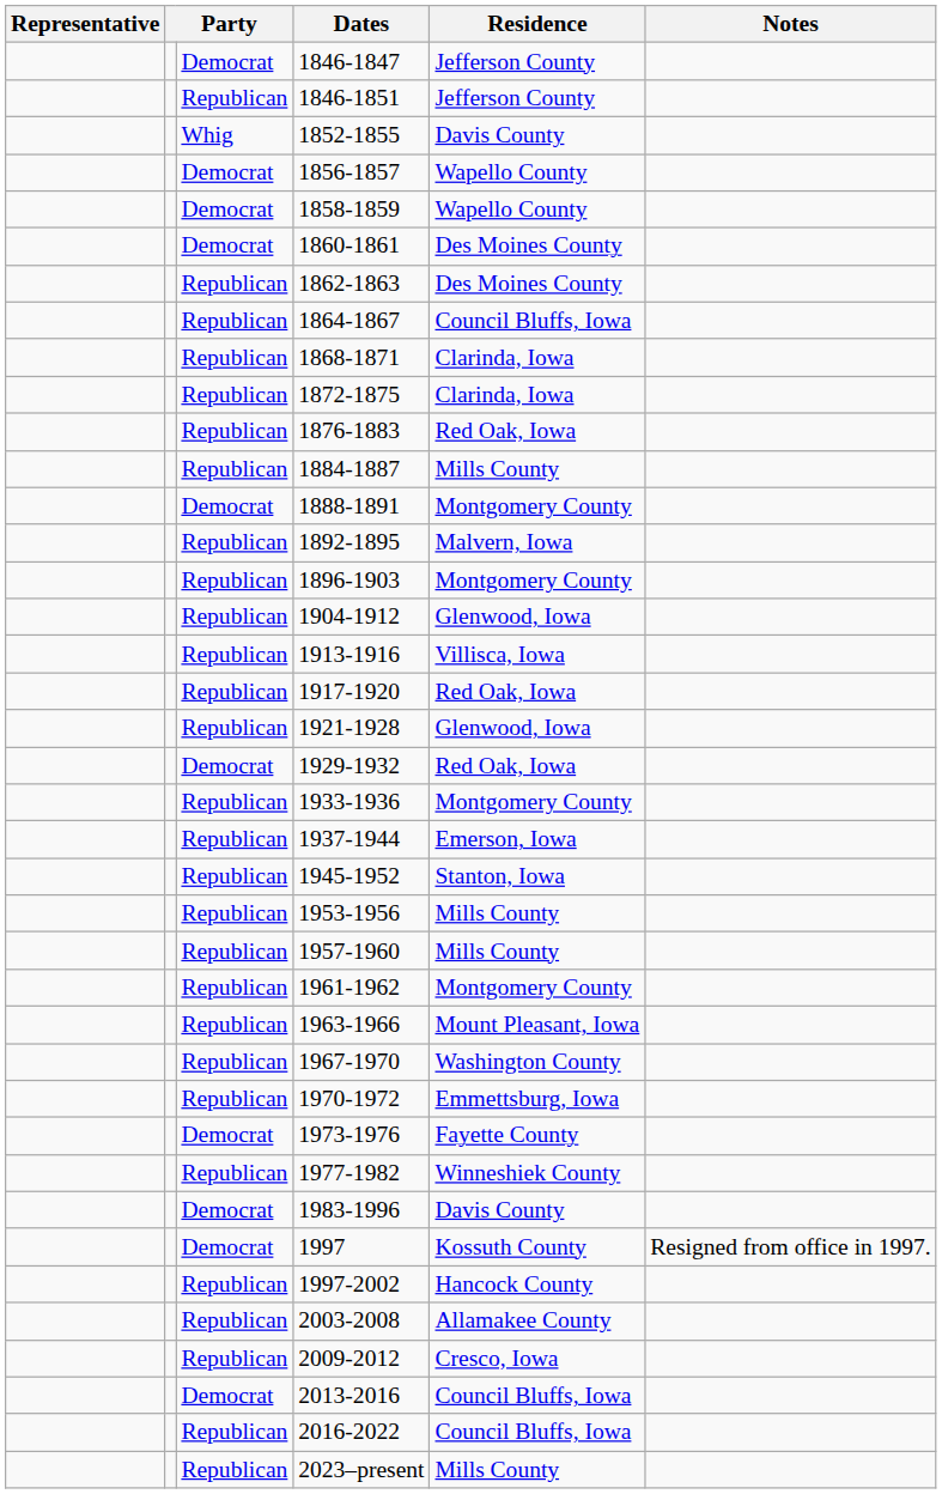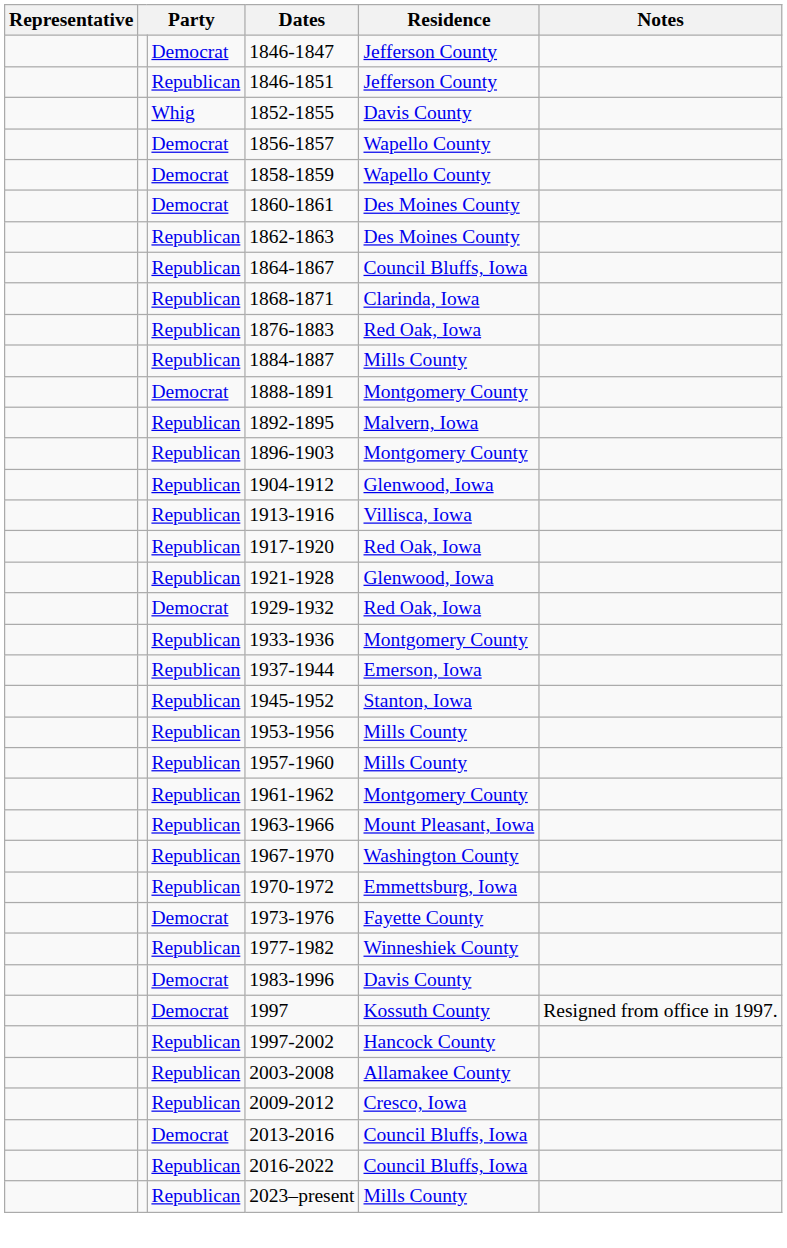- row: Republican | 1872-1875 | Clarinda, Iowa
